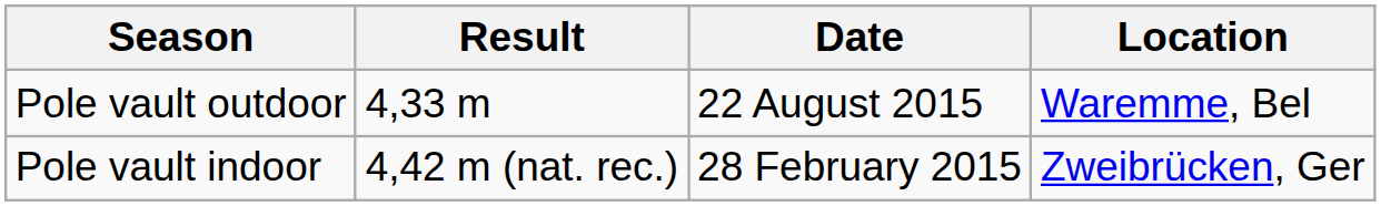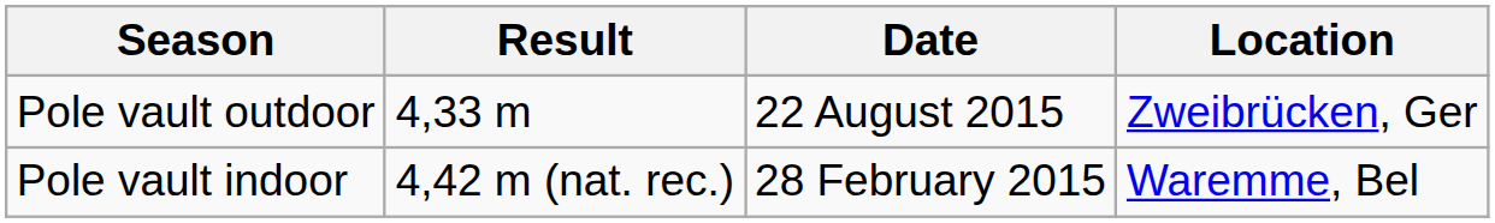Pole vault outdoor | Location: Waremme, Bel -> Zweibrücken, Ger
Pole vault indoor | Location: Zweibrücken, Ger -> Waremme, Bel
